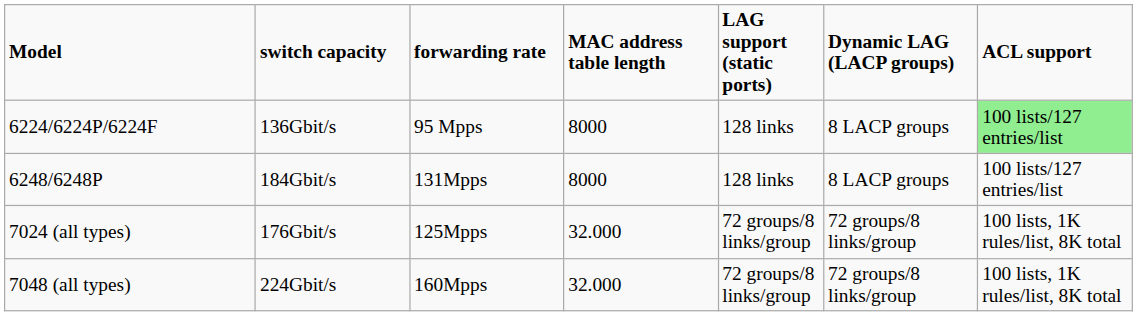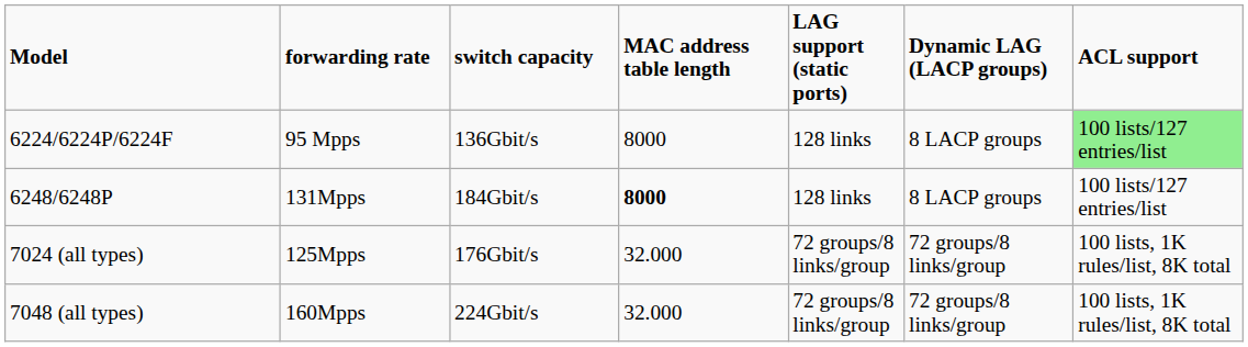columns swapped: switch capacity <-> forwarding rate
6248/6248P | MAC address table length: normal -> bold
